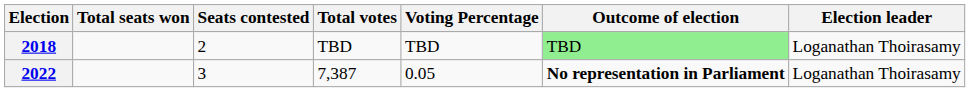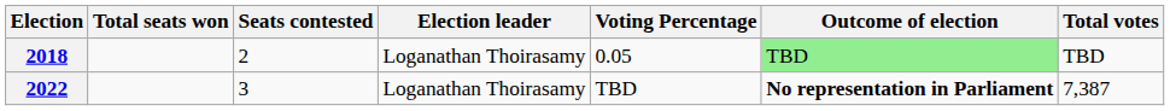columns swapped: Total votes <-> Election leader
2018 | Voting Percentage: TBD -> 0.05
2022 | Voting Percentage: 0.05 -> TBD
